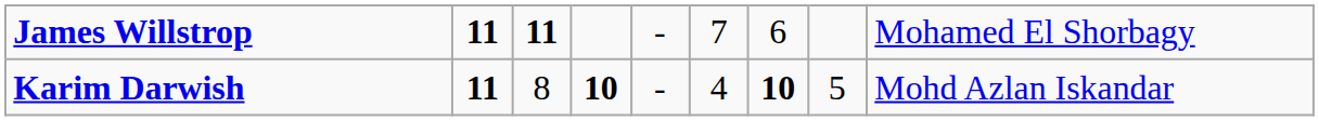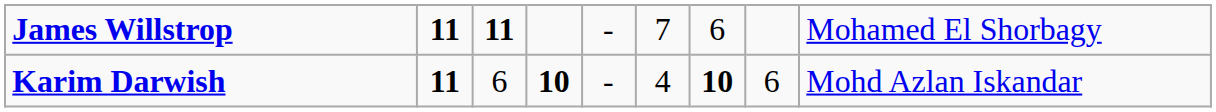Karim Darwish | column 3: 8 -> 6
Karim Darwish | column 8: 5 -> 6
